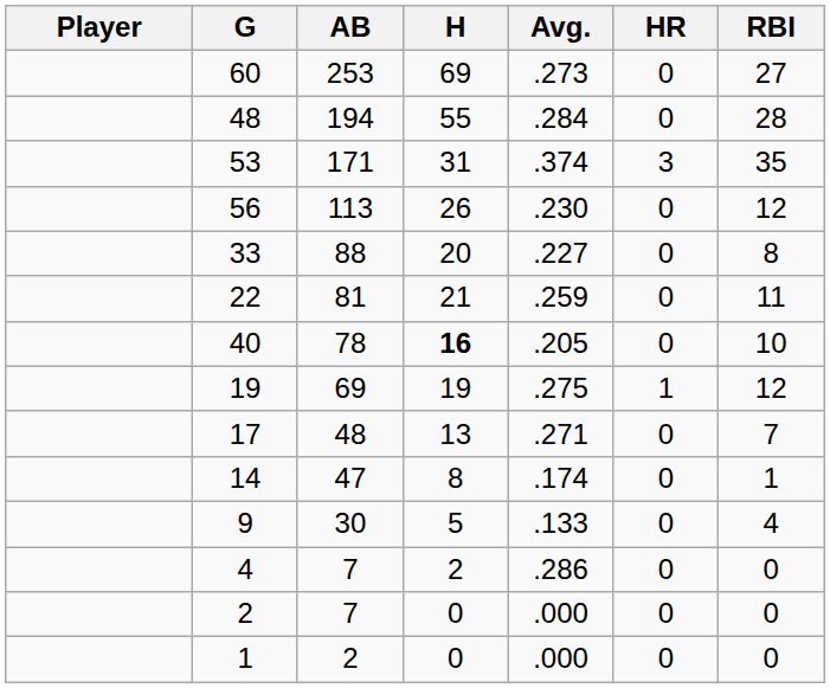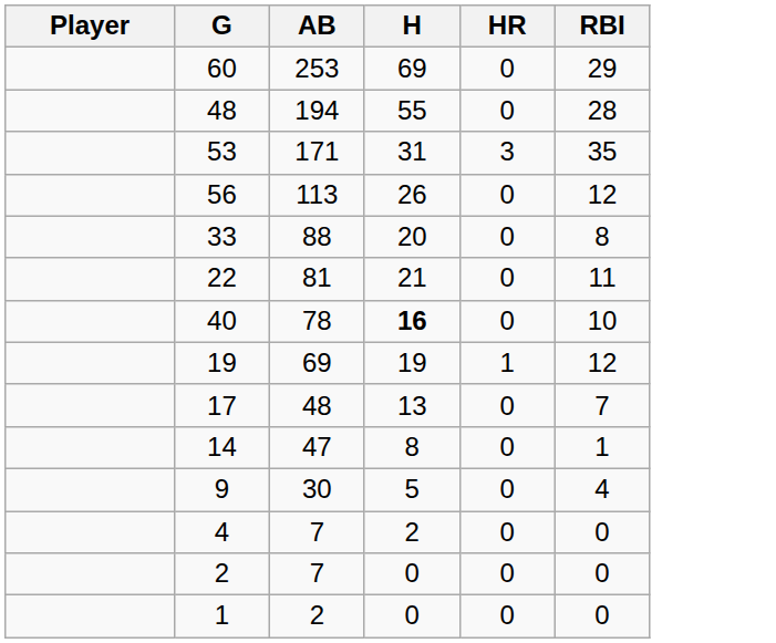- column: Avg. | .273 | .284 | .374 | .230 | .227 | .259 | .205 | .275 | .271 | .174 | .133 | .286 | .000 | .000
60 | RBI: 27 -> 29
